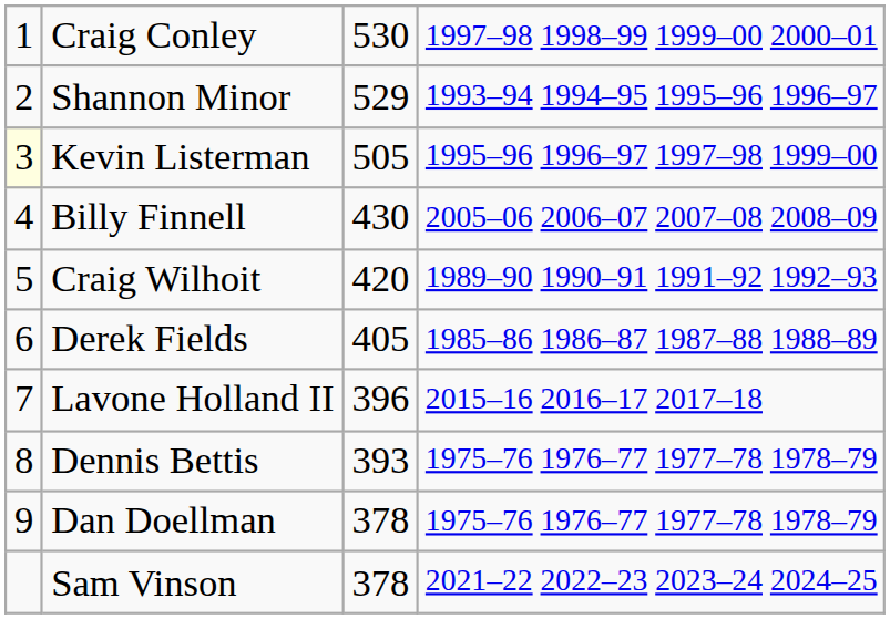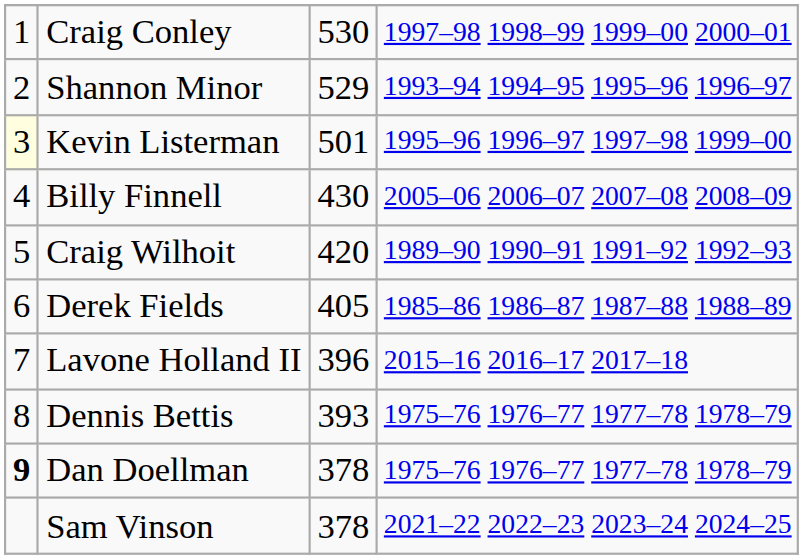Kevin Listerman | column 3: 505 -> 501
Dan Doellman | column 1: normal -> bold
